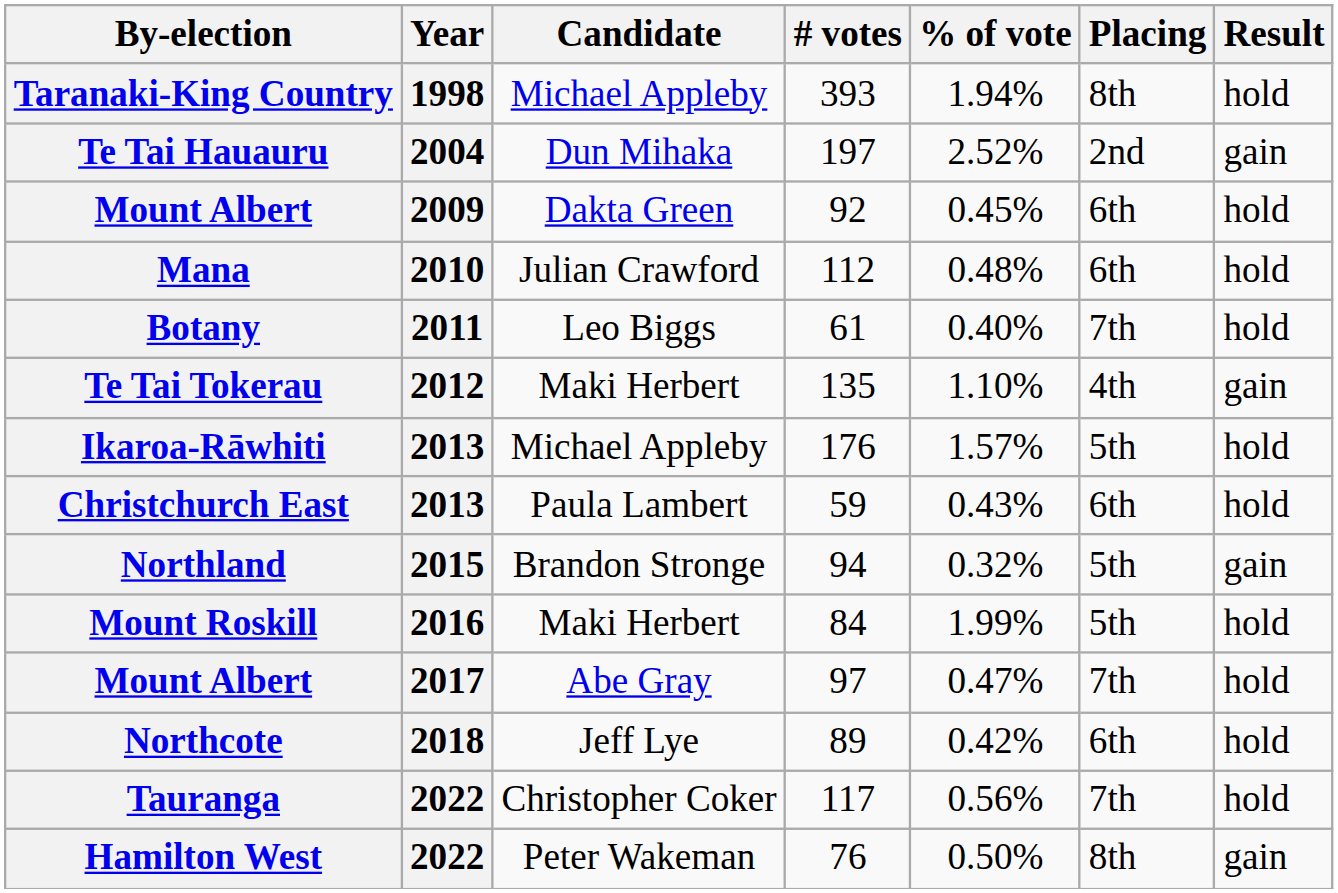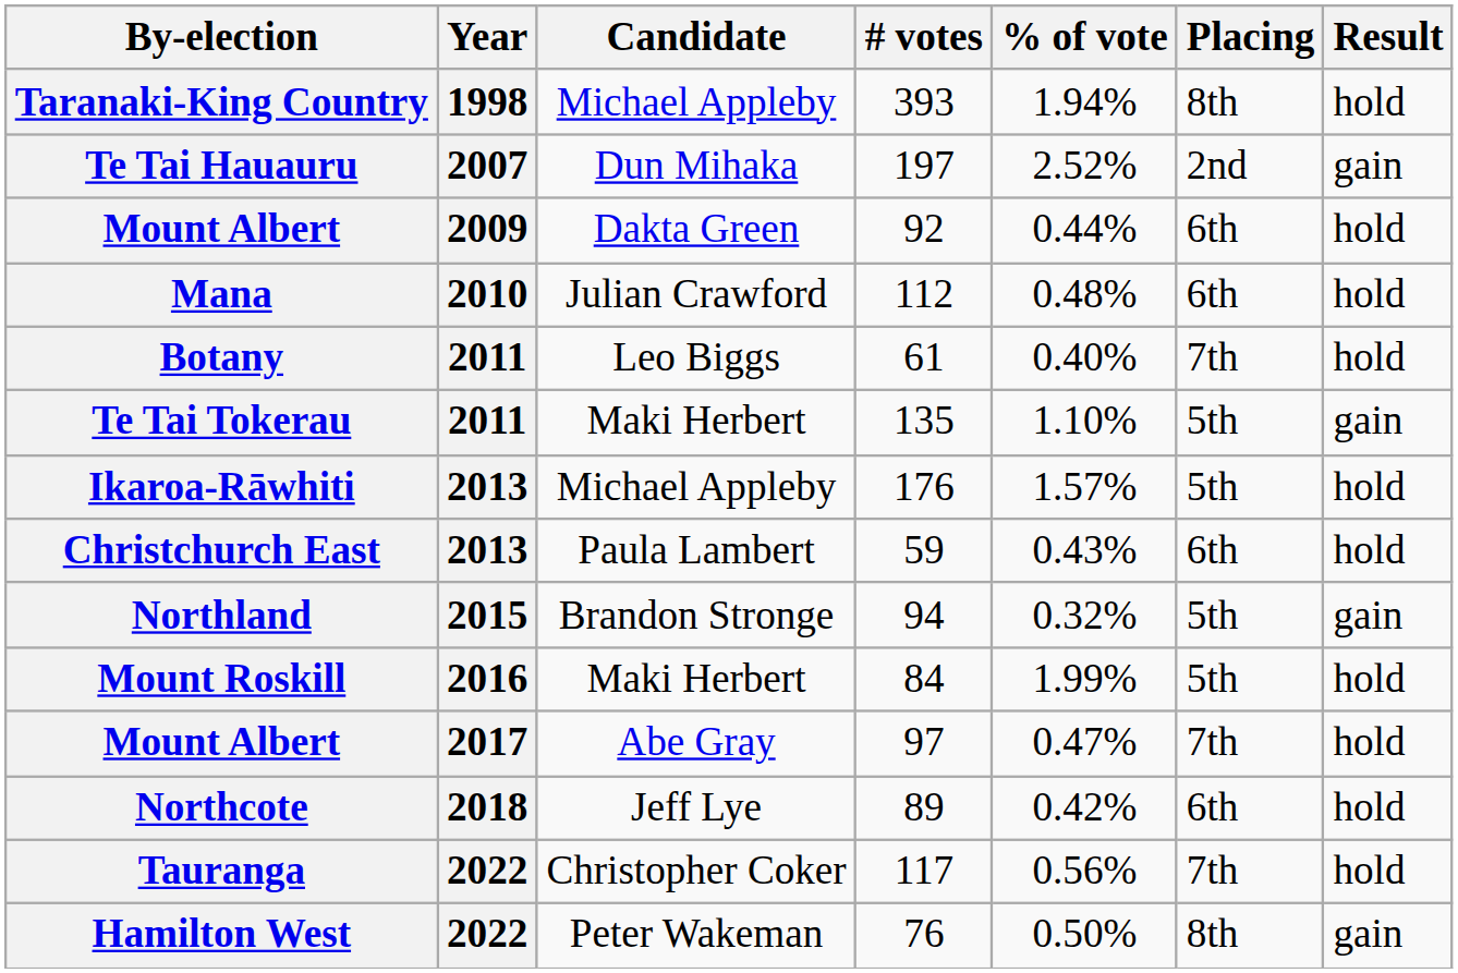Te Tai Hauauru | Year: 2004 -> 2007
Mount Albert / 92 | % of vote: 0.45% -> 0.44%
Te Tai Tokerau | Year: 2012 -> 2011
Te Tai Tokerau | Placing: 4th -> 5th
